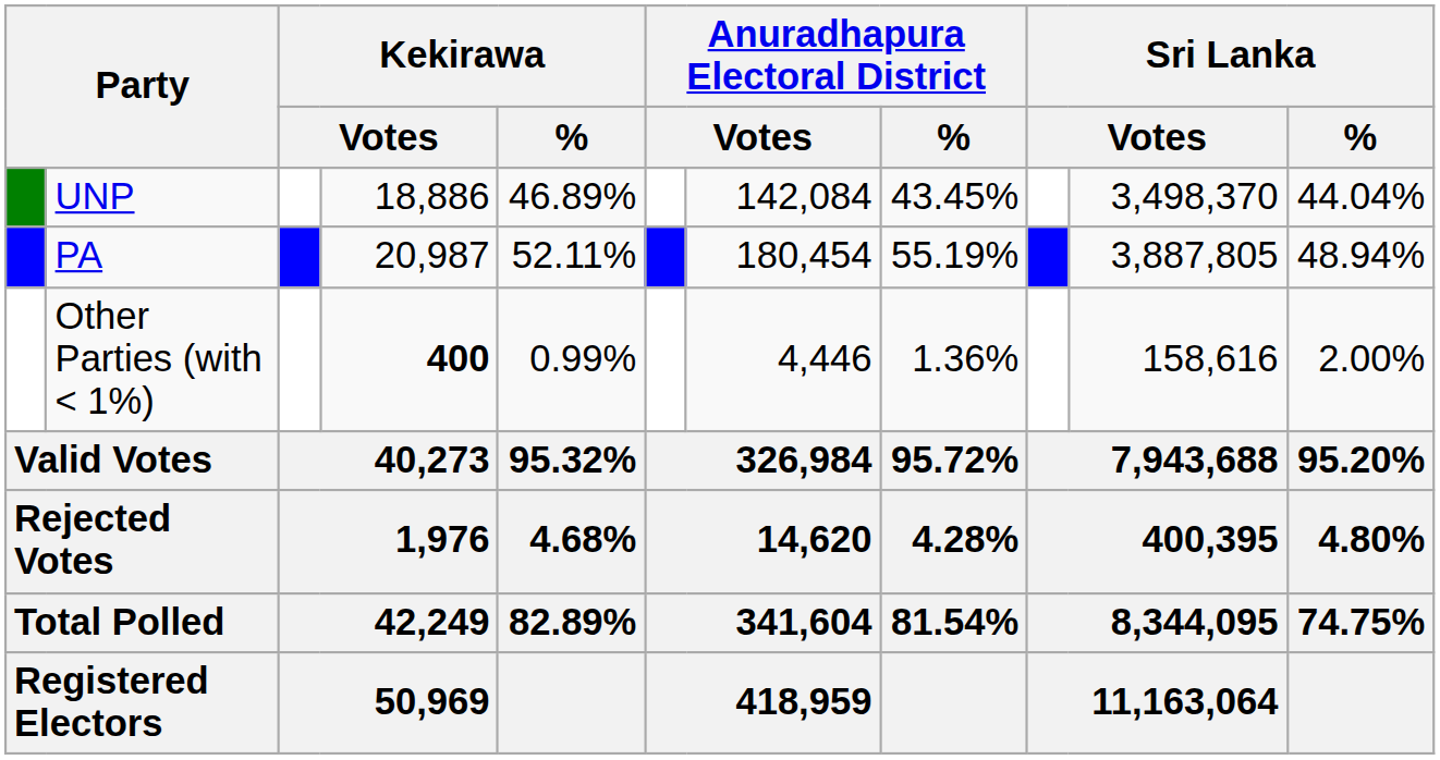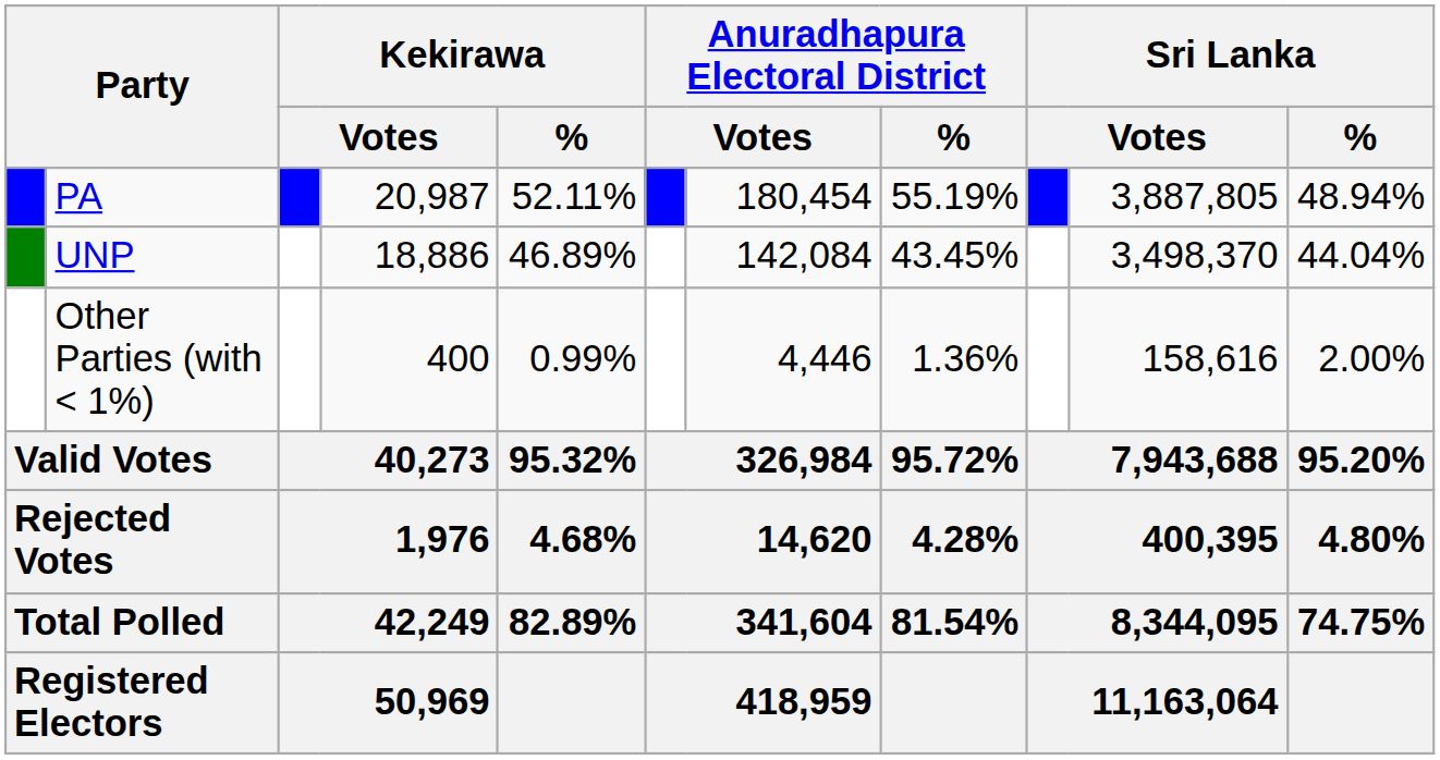rows swapped: PA <-> UNP
Other Parties (with < 1%) | column 4: bold -> normal
